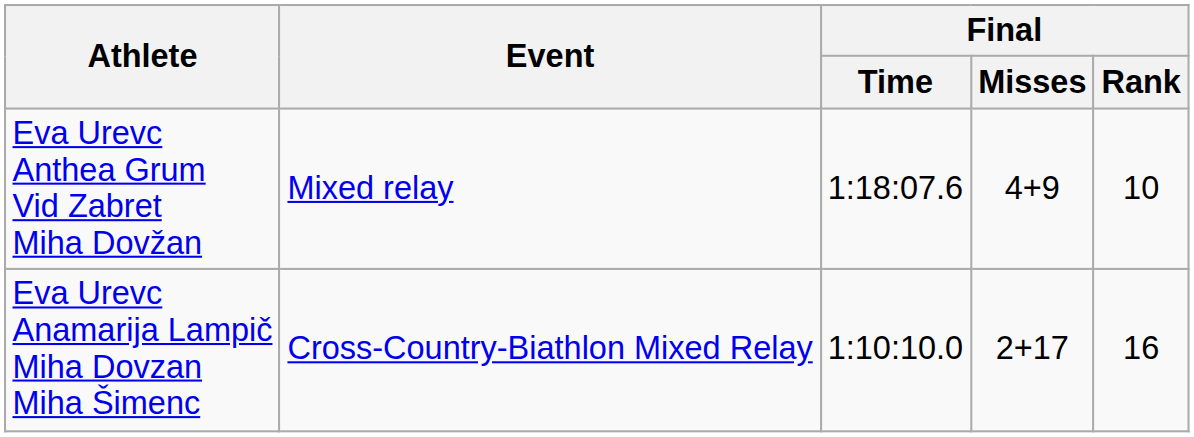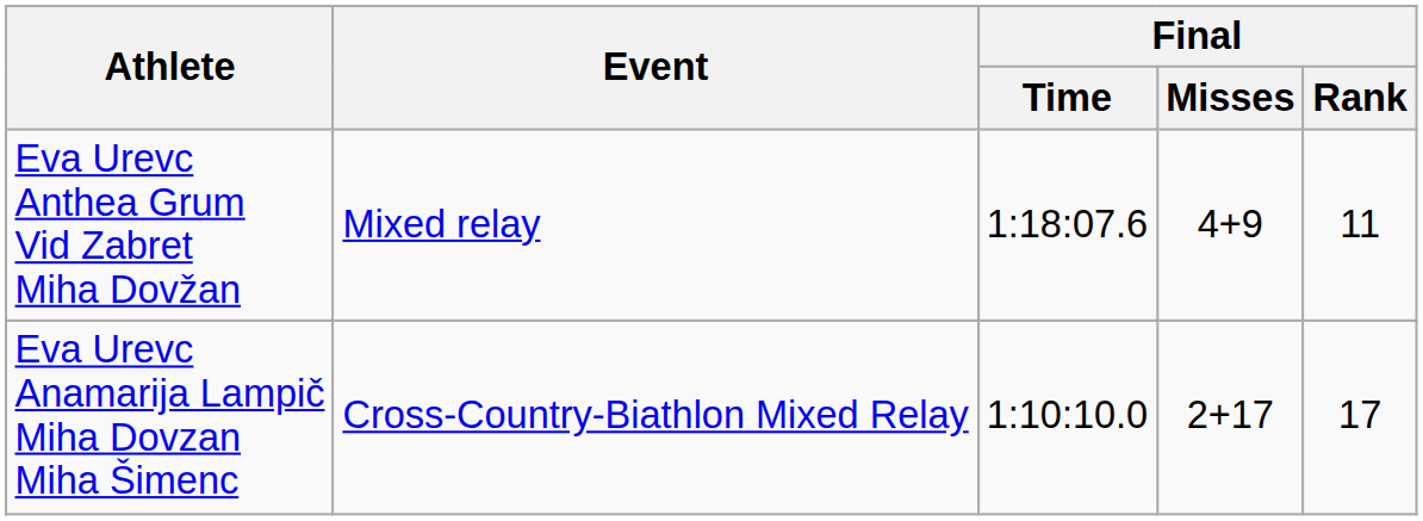Eva Urevc Anthea Grum Vid Zabret Miha Dovžan | Final / Rank: 10 -> 11
Eva Urevc Anamarija Lampič Miha Dovzan Miha Šimenc | Final / Rank: 16 -> 17
